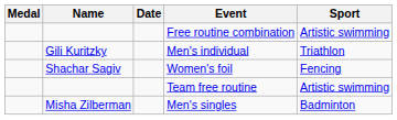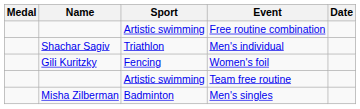columns swapped: Sport <-> Date
Men's individual | Name: Gili Kuritzky -> Shachar Sagiv
Women's foil | Name: Shachar Sagiv -> Gili Kuritzky
